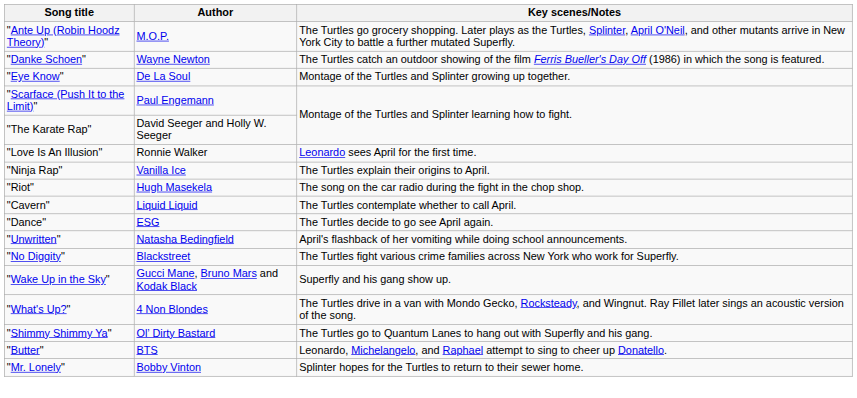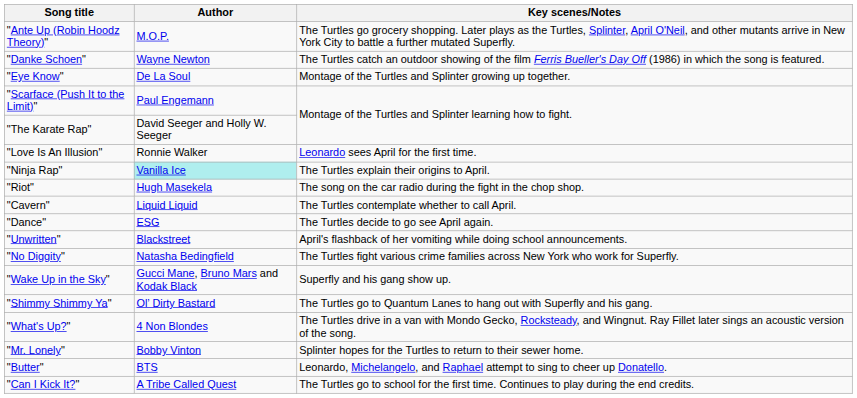"Ninja Rap" | Author: no background -> paleturquoise background
"Unwritten" | Author: Natasha Bedingfield -> Blackstreet
"No Diggity" | Author: Blackstreet -> Natasha Bedingfield
rows swapped: "Shimmy Shimmy Ya" <-> "What's Up?"
rows swapped: "Butter" <-> "Mr. Lonely"
+ row: "Can I Kick It?" | A Tribe Called Quest | The Turtles go to school for the first time. Continues to play during the end credits.
